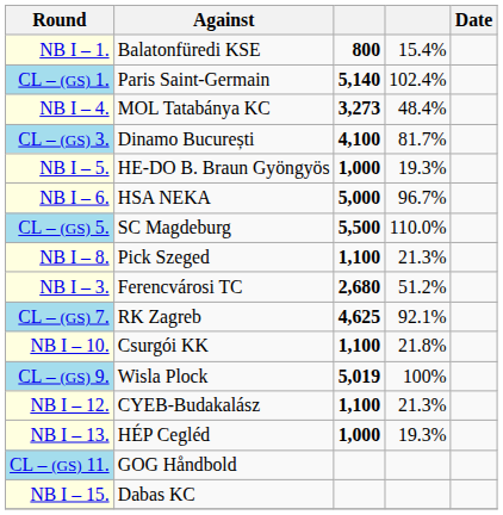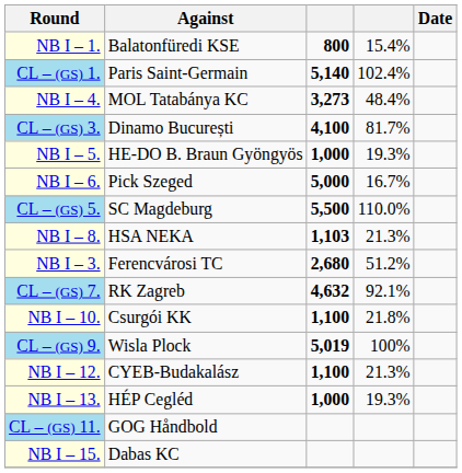NB I – 6. | Against: HSA NEKA -> Pick Szeged
NB I – 6. | column 4: 96.7% -> 16.7%
NB I – 8. | Against: Pick Szeged -> HSA NEKA
NB I – 8. | column 3: 1,100 -> 1,103
CL – (GS) 7. | column 3: 4,625 -> 4,632
